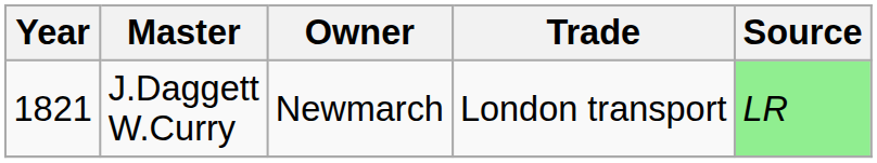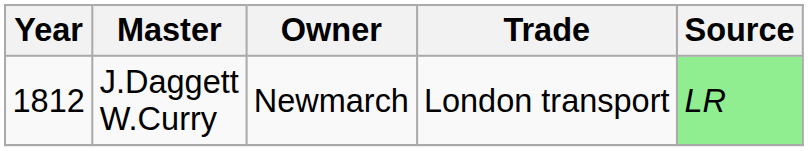J.Daggett W.Curry | Year: 1821 -> 1812
